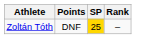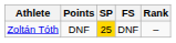+ column: FS | DNF
